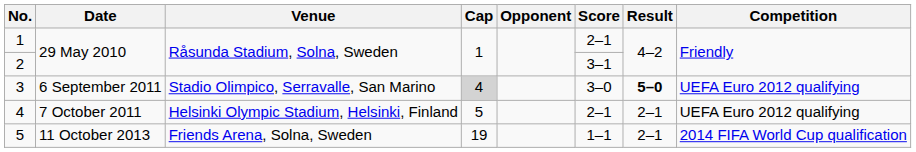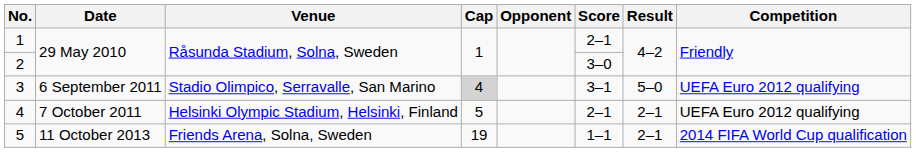2 | Score: 3–1 -> 3–0
3 | Score: 3–0 -> 3–1
3 | Result: bold -> normal
